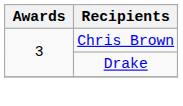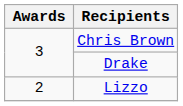+ row: 2 | Lizzo
